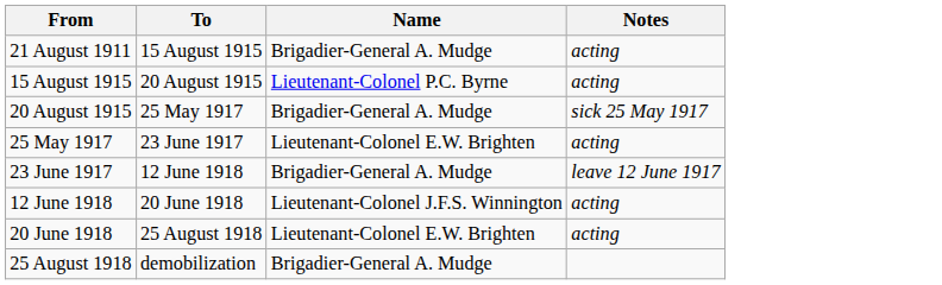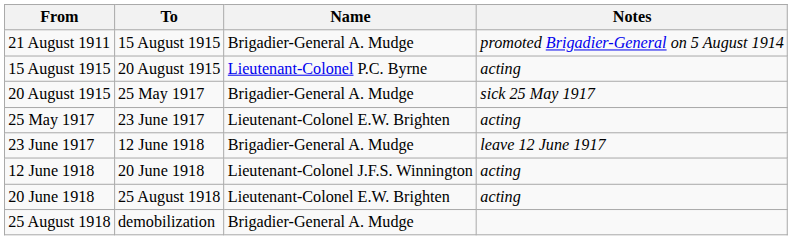21 August 1911 | Notes: acting -> promoted Brigadier-General on 5 August 1914
